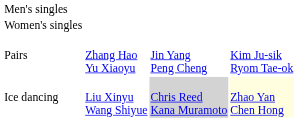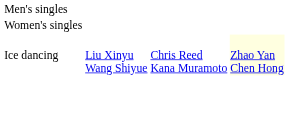- row: Pairs | Zhang Hao Yu Xiaoyu | Jin Yang Peng Cheng | Kim Ju-sik Ryom Tae-ok
Ice dancing | column 3: lightgrey background -> no background
